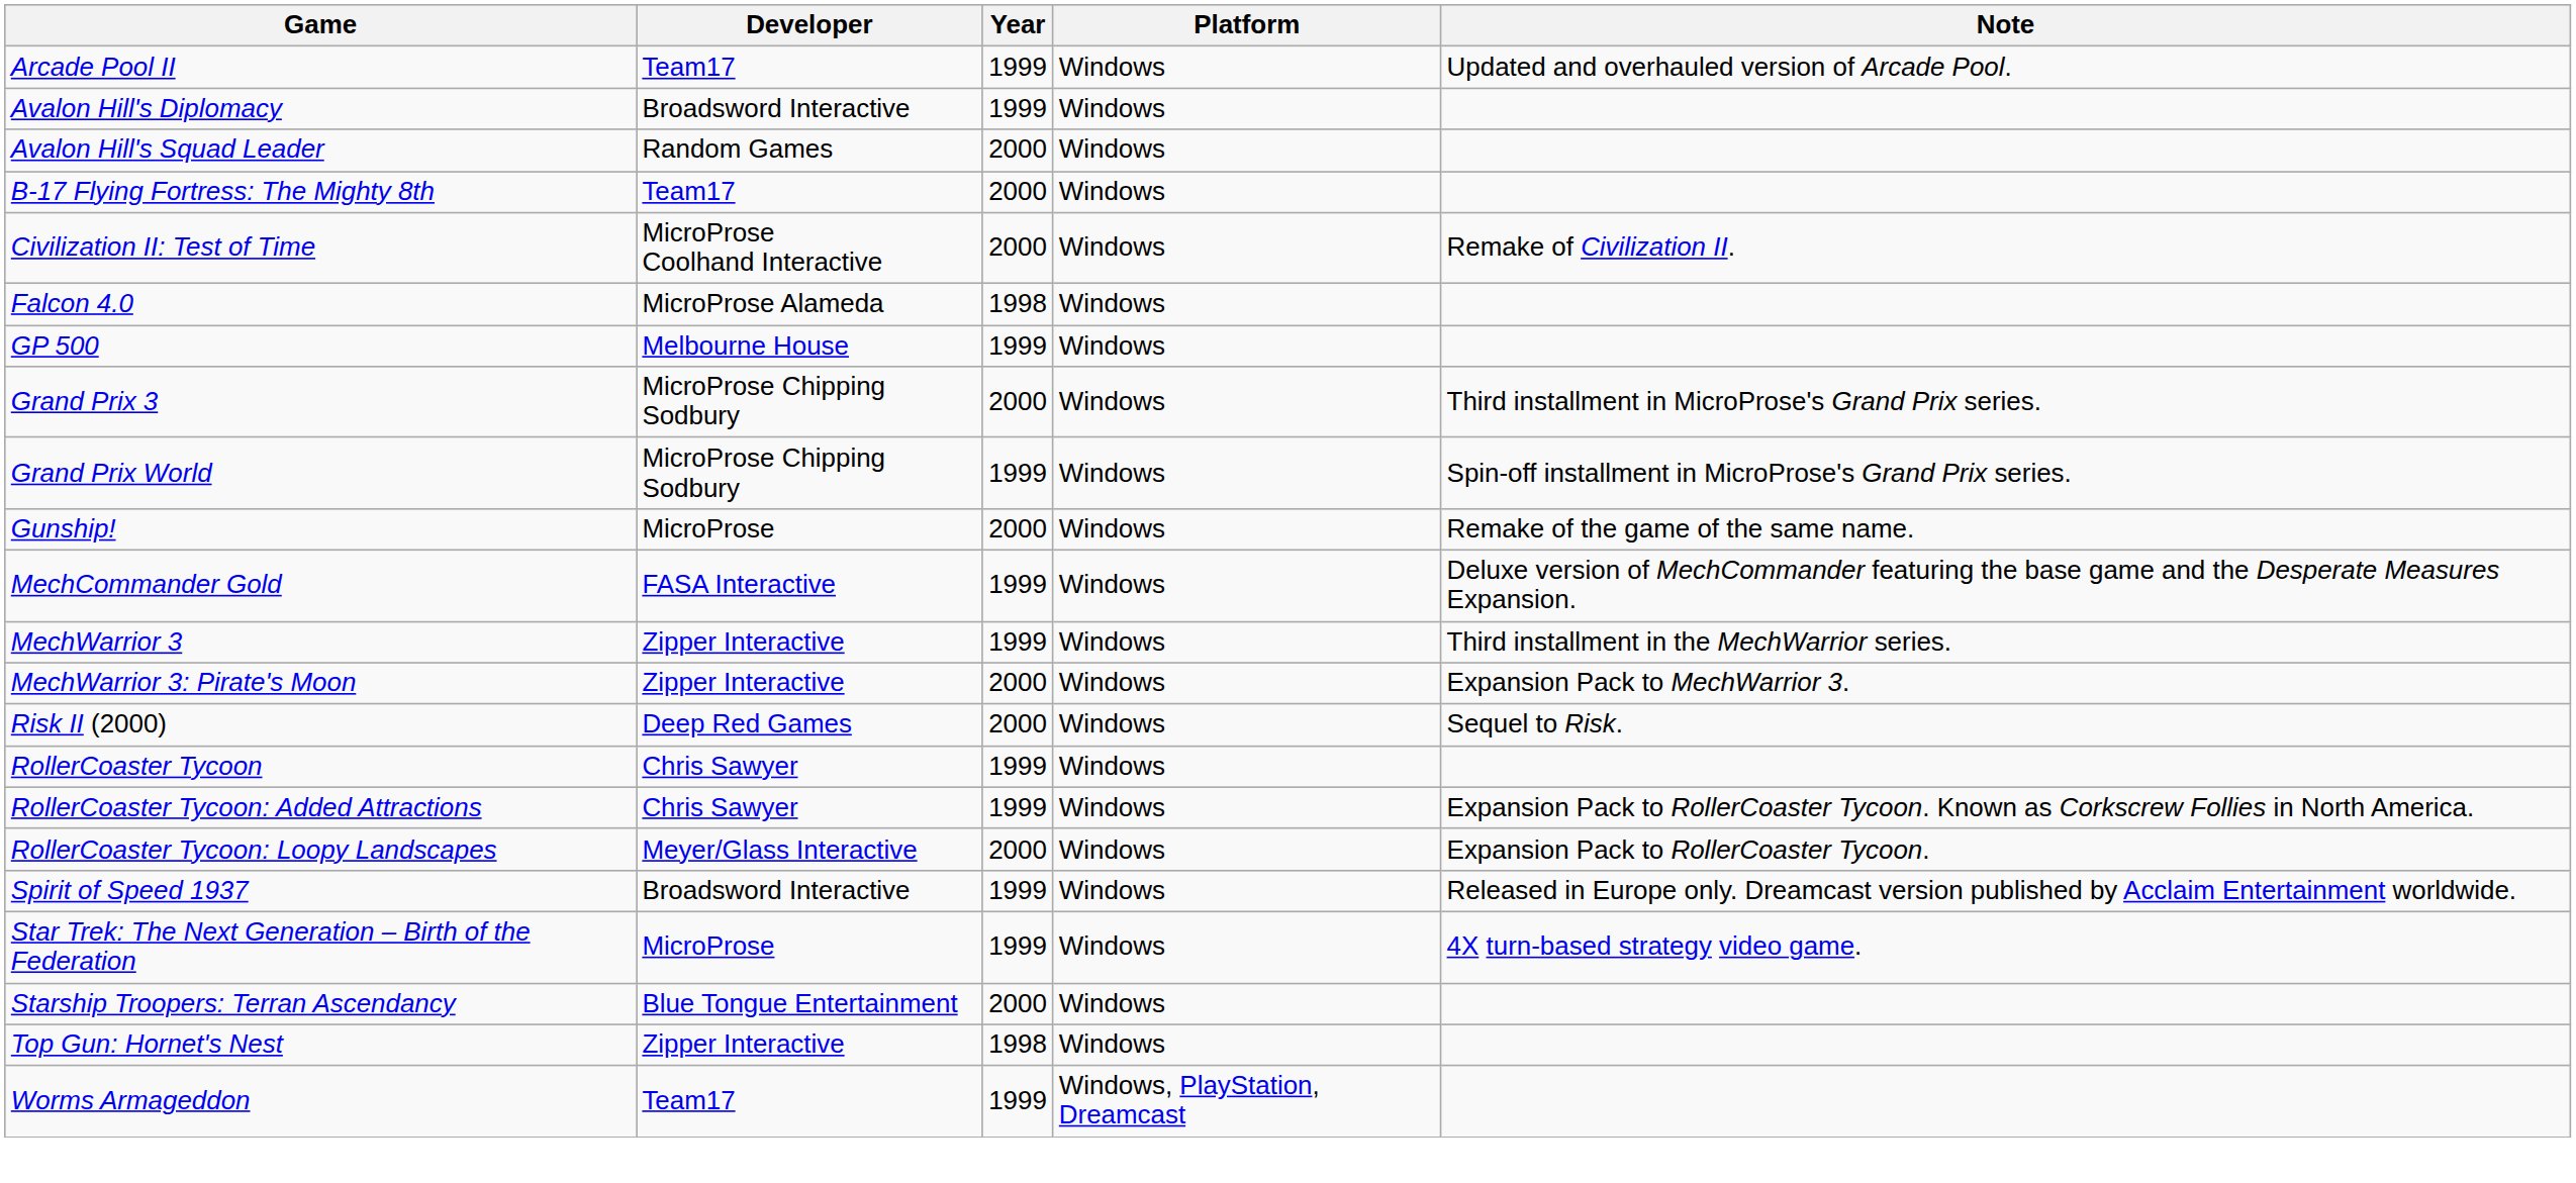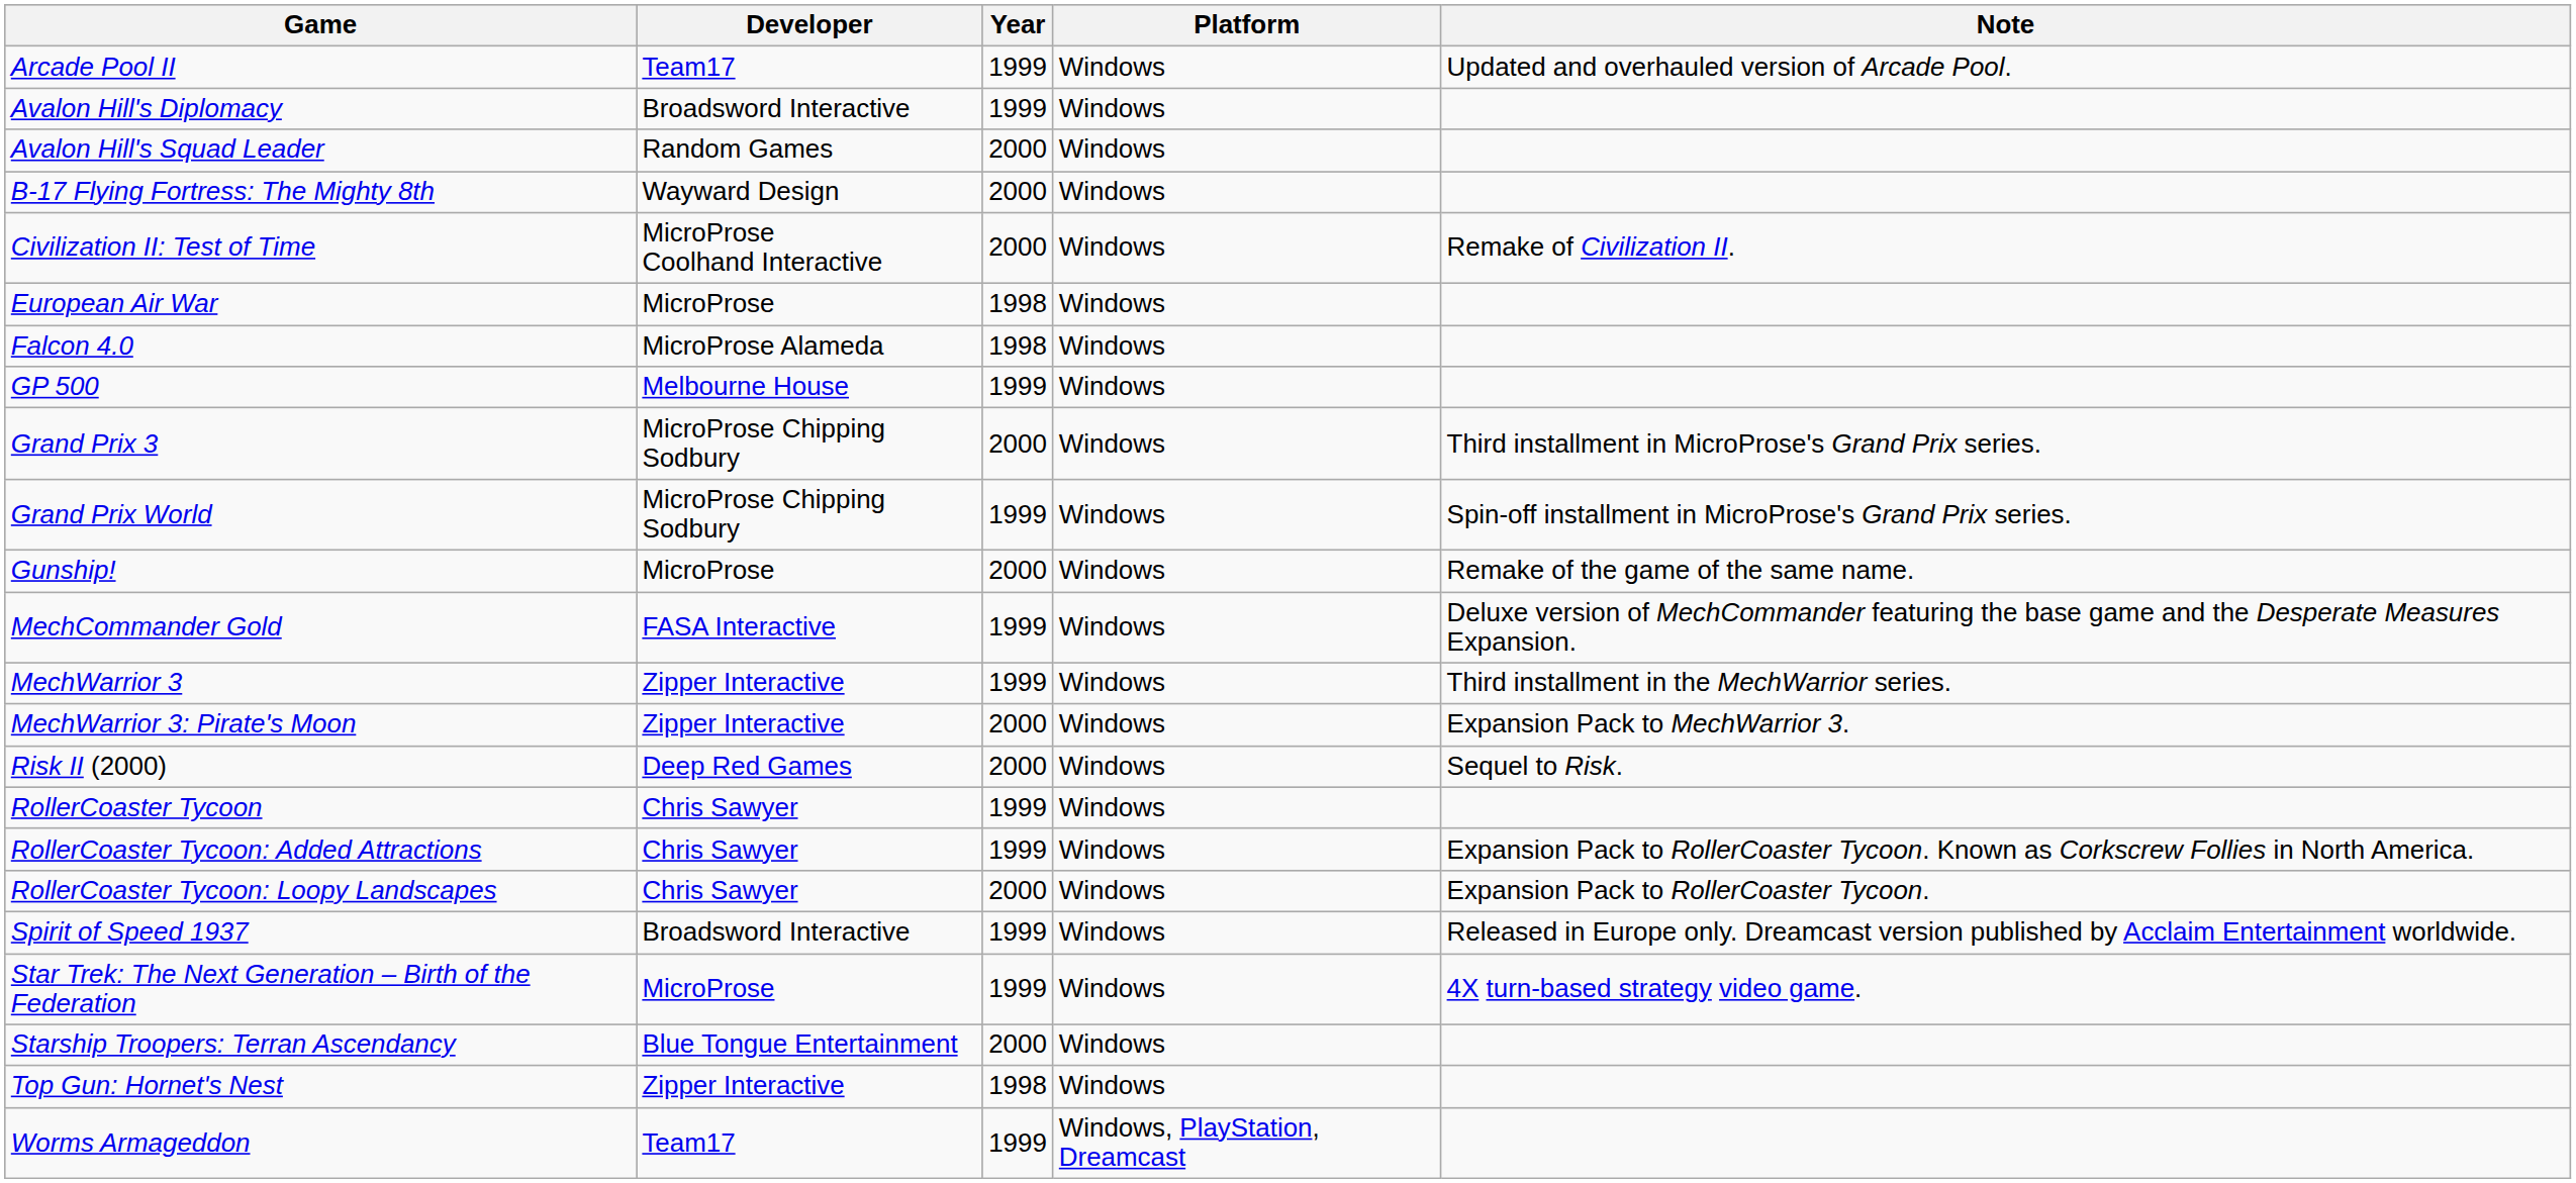B-17 Flying Fortress: The Mighty 8th | Developer: Team17 -> Wayward Design
+ row: European Air War | MicroProse | 1998 | Windows
RollerCoaster Tycoon: Loopy Landscapes | Developer: Meyer/Glass Interactive -> Chris Sawyer
